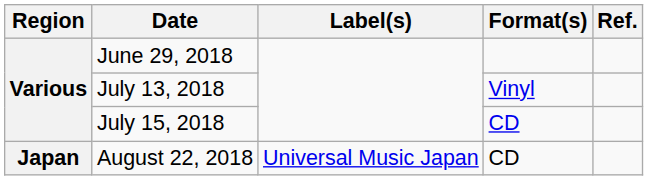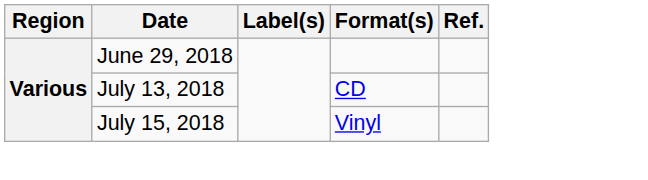July 13, 2018 | Format(s): Vinyl -> CD
July 15, 2018 | Format(s): CD -> Vinyl
- row: Japan | August 22, 2018 | Universal Music Japan | CD
